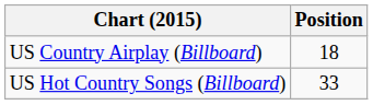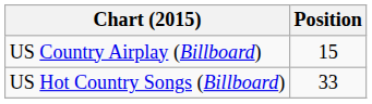US Country Airplay (Billboard) | Position: 18 -> 15
